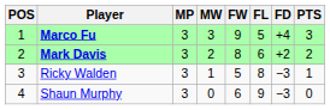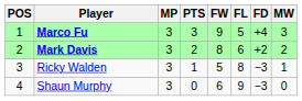columns swapped: MW <-> PTS
